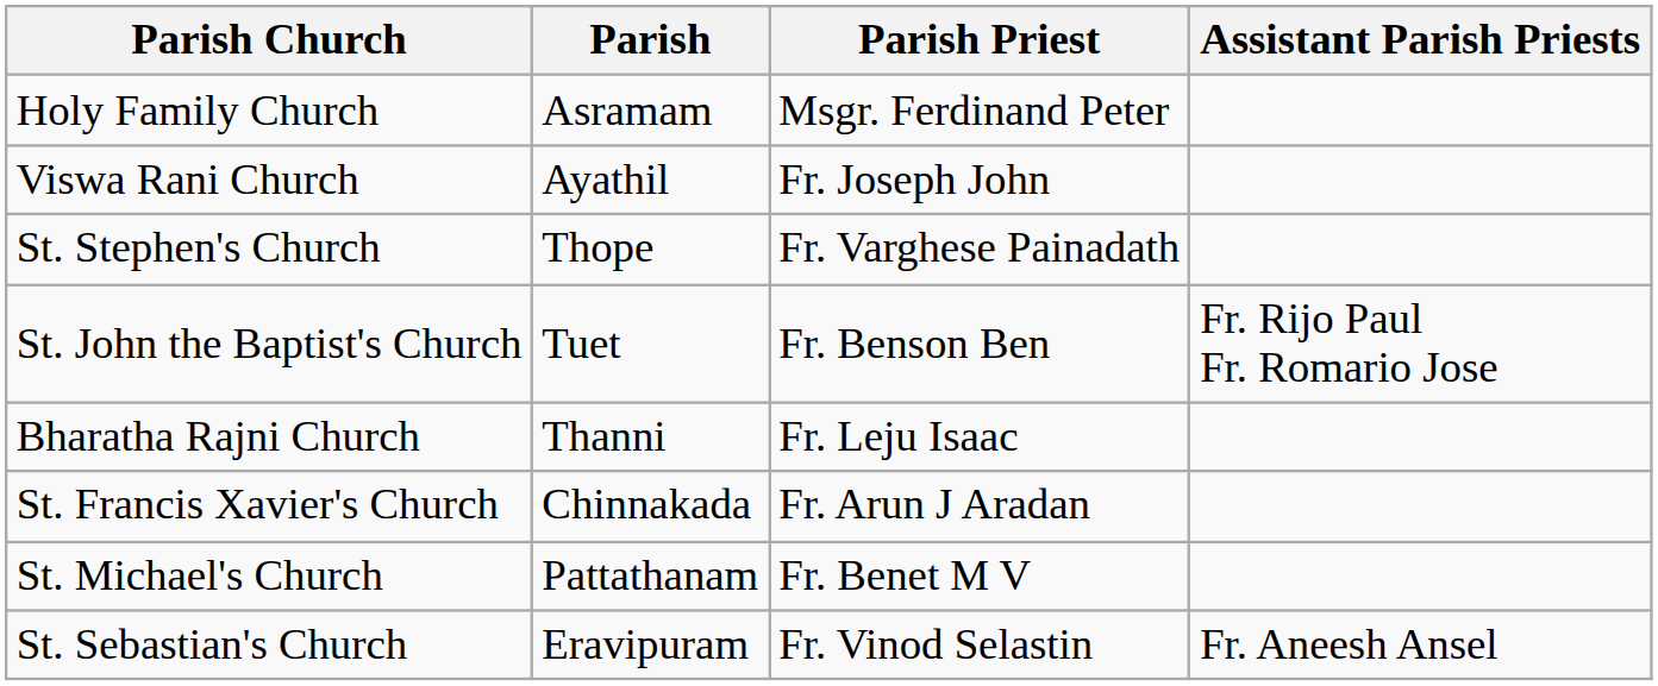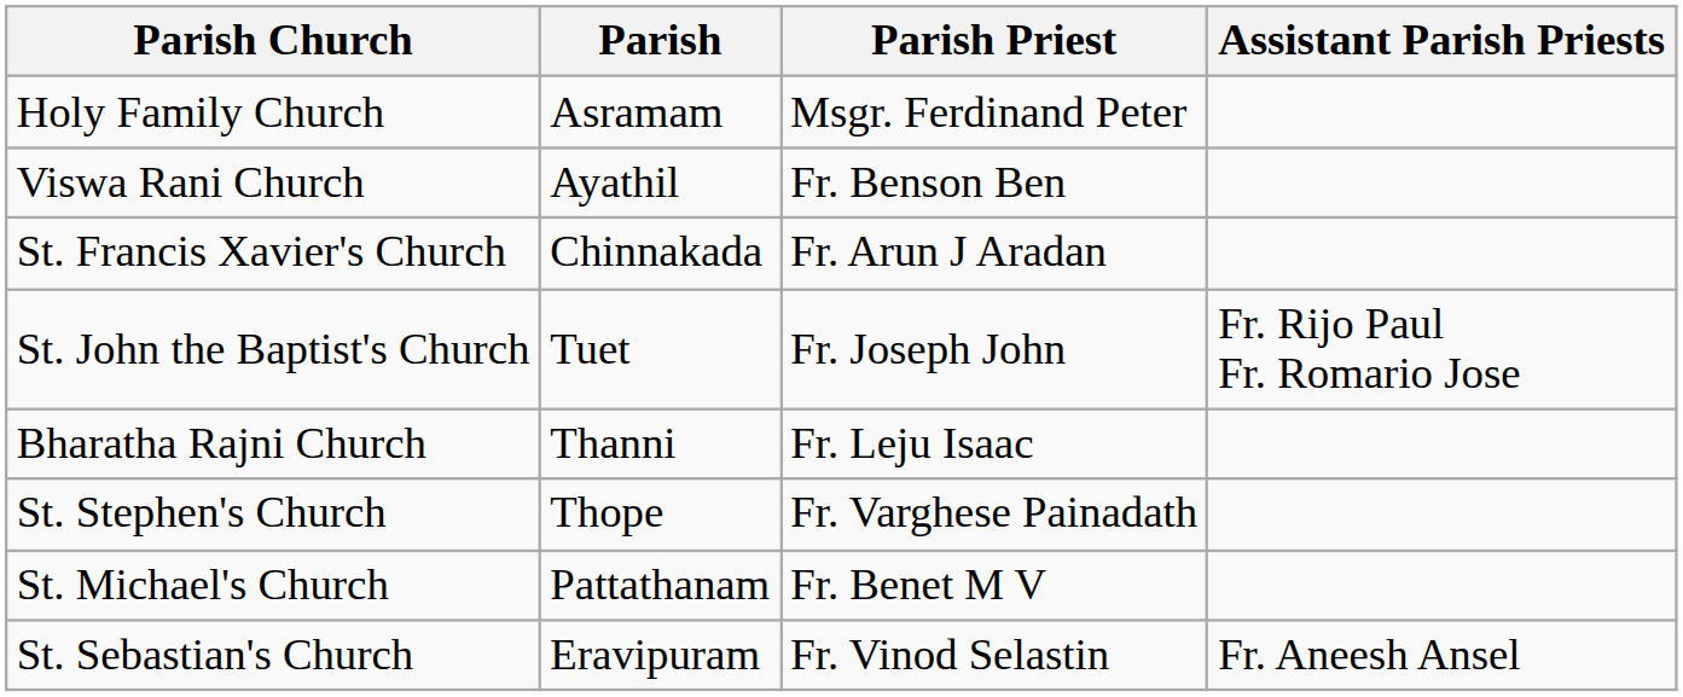Viswa Rani Church | Parish Priest: Fr. Joseph John -> Fr. Benson Ben
rows swapped: St. Francis Xavier's Church <-> St. Stephen's Church
St. John the Baptist's Church | Parish Priest: Fr. Benson Ben -> Fr. Joseph John
